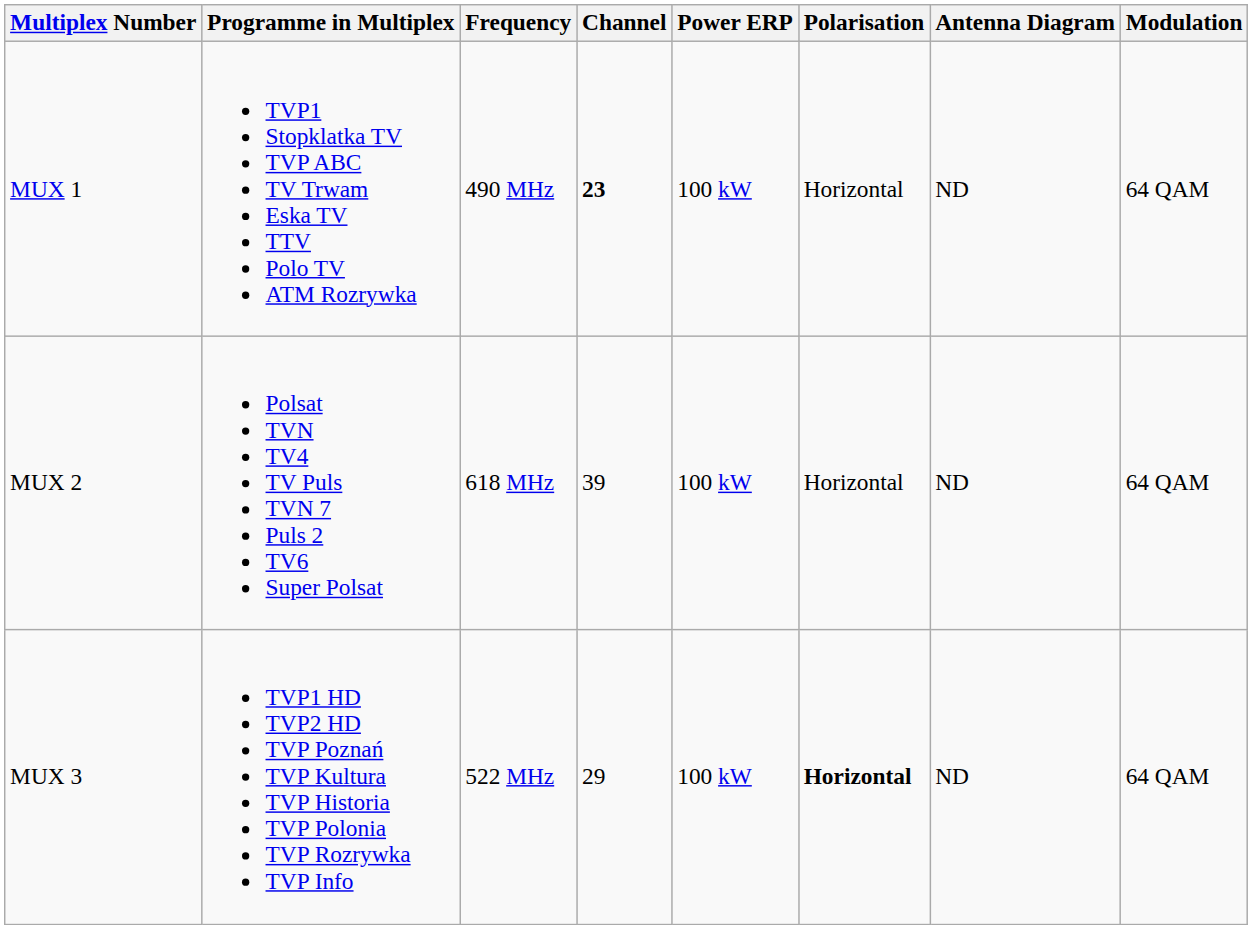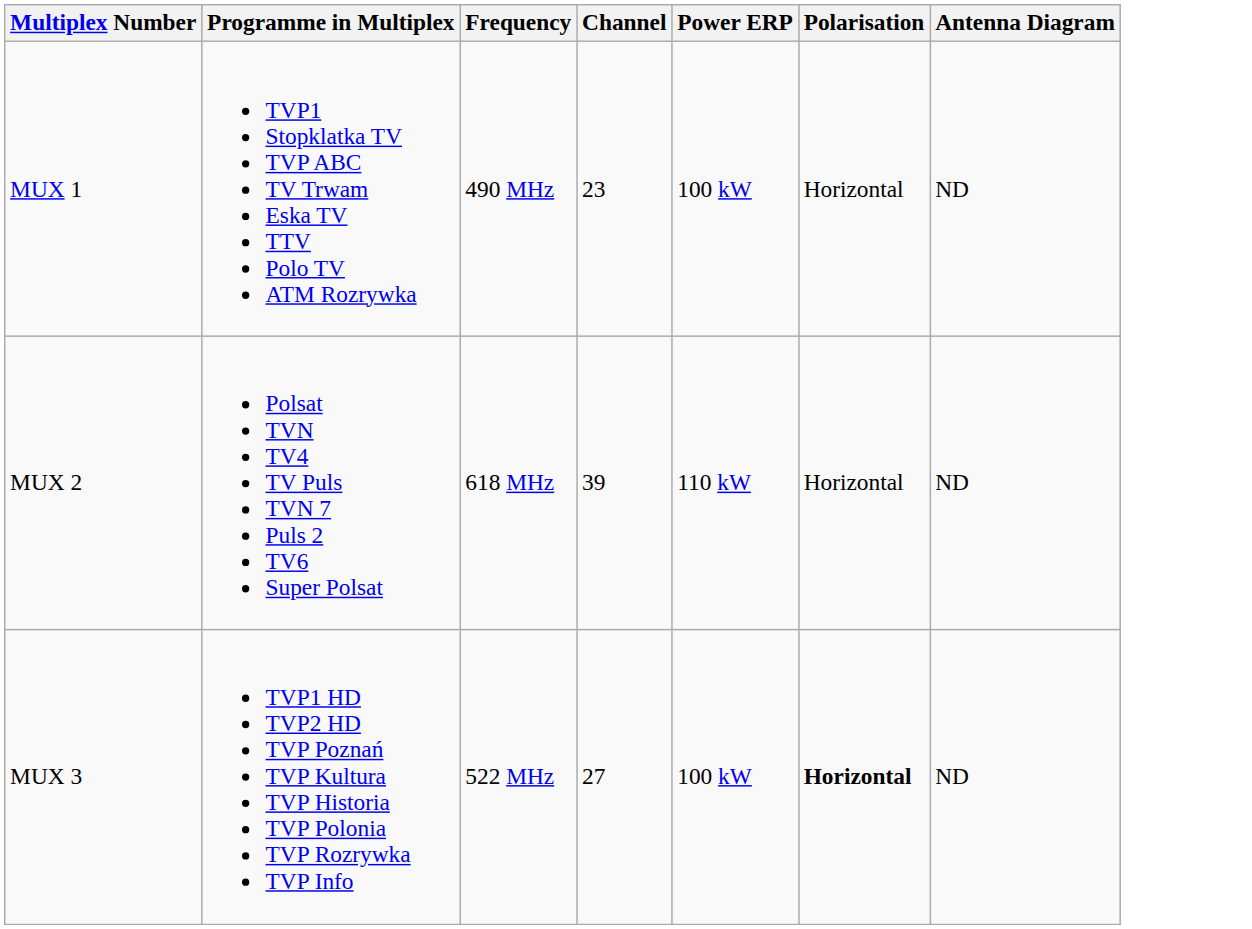- column: Modulation | 64 QAM | 64 QAM | 64 QAM
MUX 1 | Channel: bold -> normal
MUX 2 | Power ERP: 100 kW -> 110 kW
MUX 3 | Channel: 29 -> 27
